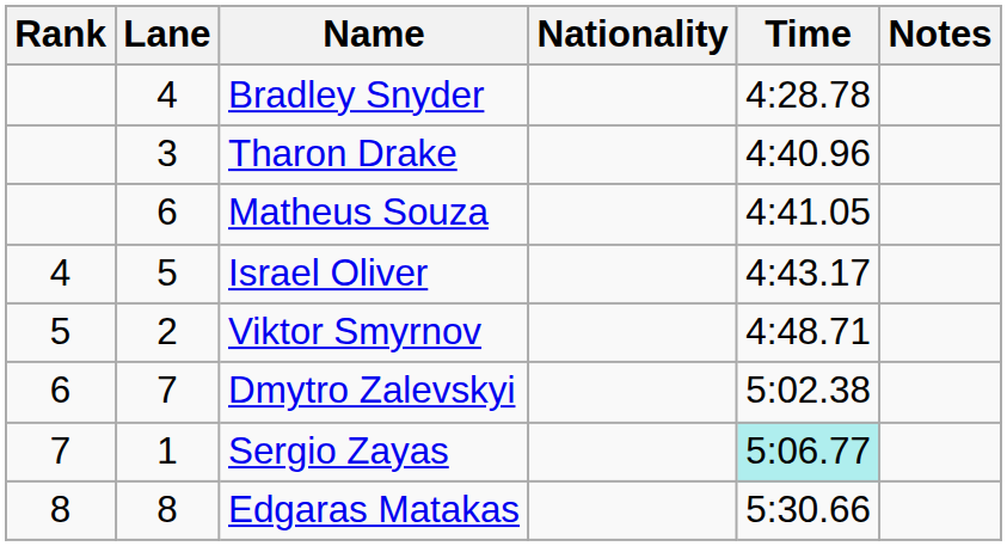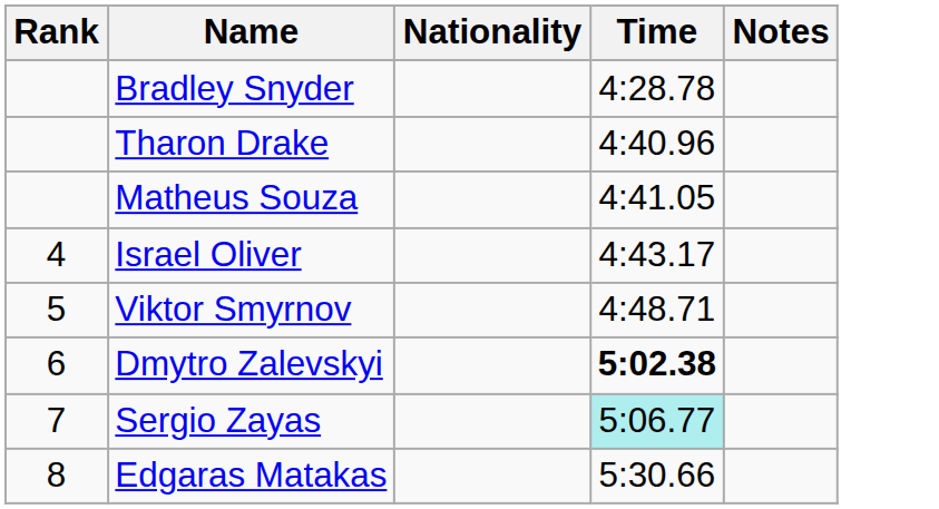- column: Lane | 4 | 3 | 6 | 5 | 2 | 7 | 1 | 8
Dmytro Zalevskyi | Time: normal -> bold
